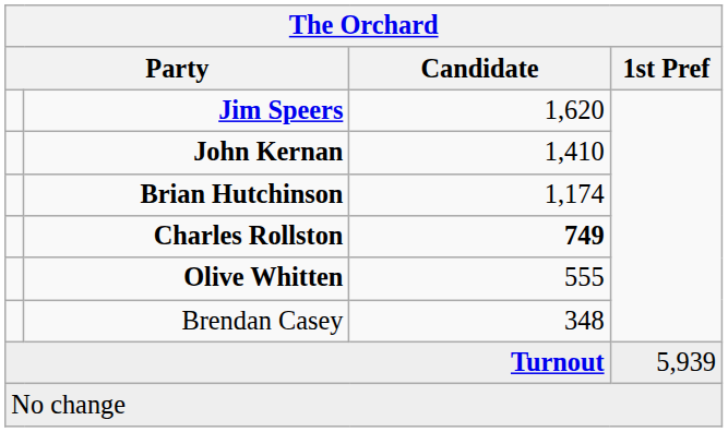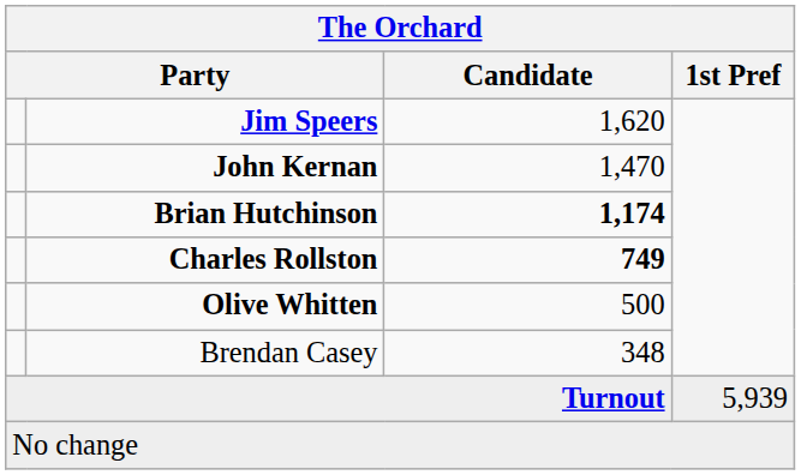John Kernan | Candidate: 1,410 -> 1,470
Brian Hutchinson | Candidate: normal -> bold
Olive Whitten | Candidate: 555 -> 500
